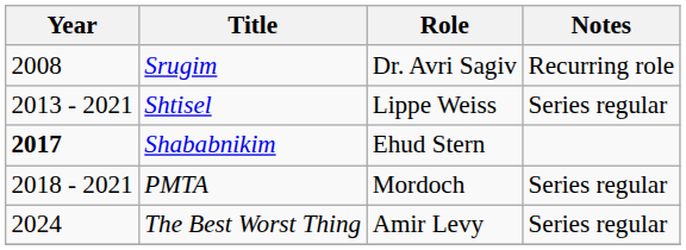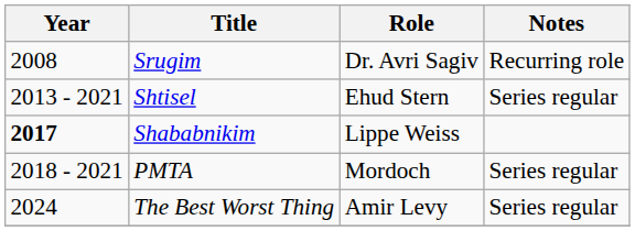Shtisel | Role: Lippe Weiss -> Ehud Stern
Shababnikim | Role: Ehud Stern -> Lippe Weiss
